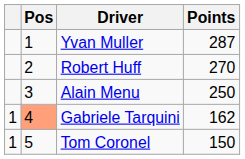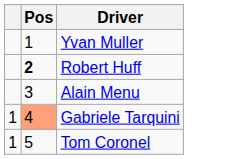- column: Points | 287 | 270 | 250 | 162 | 150
Robert Huff | Pos: normal -> bold
